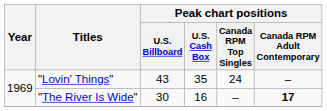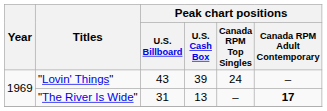"Lovin' Things" | Peak chart positions / U.S. Cash Box: 35 -> 39
"The River Is Wide" | Peak chart positions / U.S. Billboard: 30 -> 31
"The River Is Wide" | Peak chart positions / U.S. Cash Box: 16 -> 13
